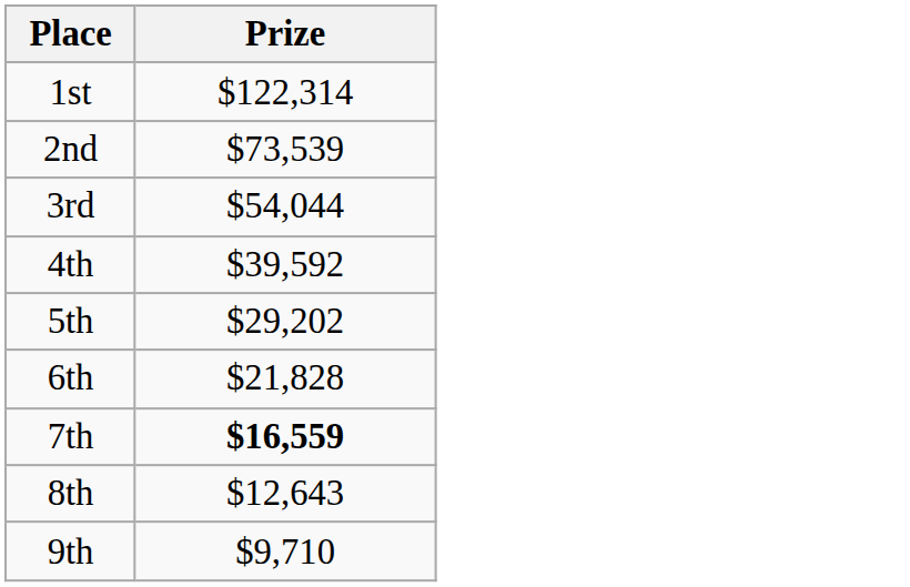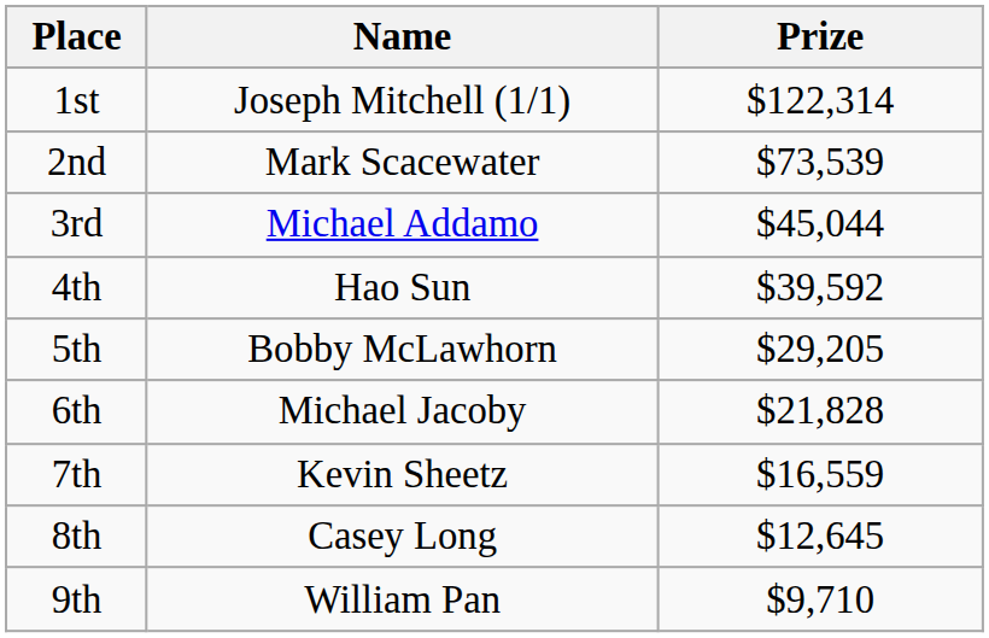+ column: Name | Joseph Mitchell (1/1) | Mark Scacewater | Michael Addamo | Hao Sun | Bobby McLawhorn | Michael Jacoby | Kevin Sheetz | Casey Long | William Pan
3rd | Prize: $54,044 -> $45,044
5th | Prize: $29,202 -> $29,205
7th | Prize: bold -> normal
8th | Prize: $12,643 -> $12,645
